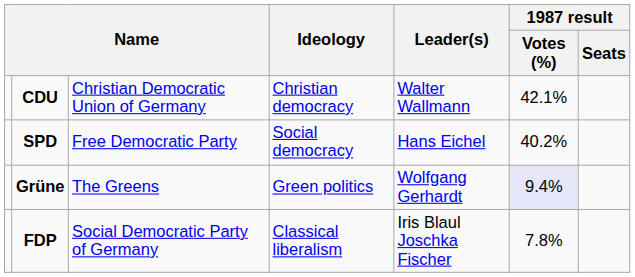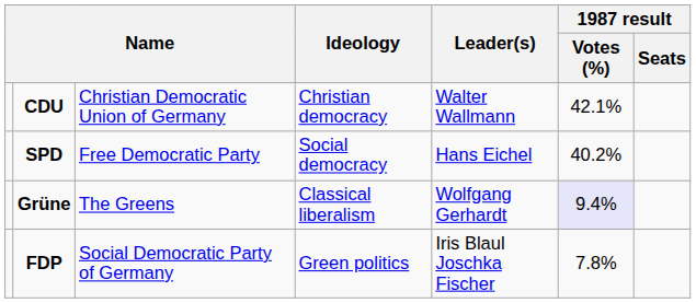Grüne | Ideology: Green politics -> Classical liberalism
FDP | Ideology: Classical liberalism -> Green politics
